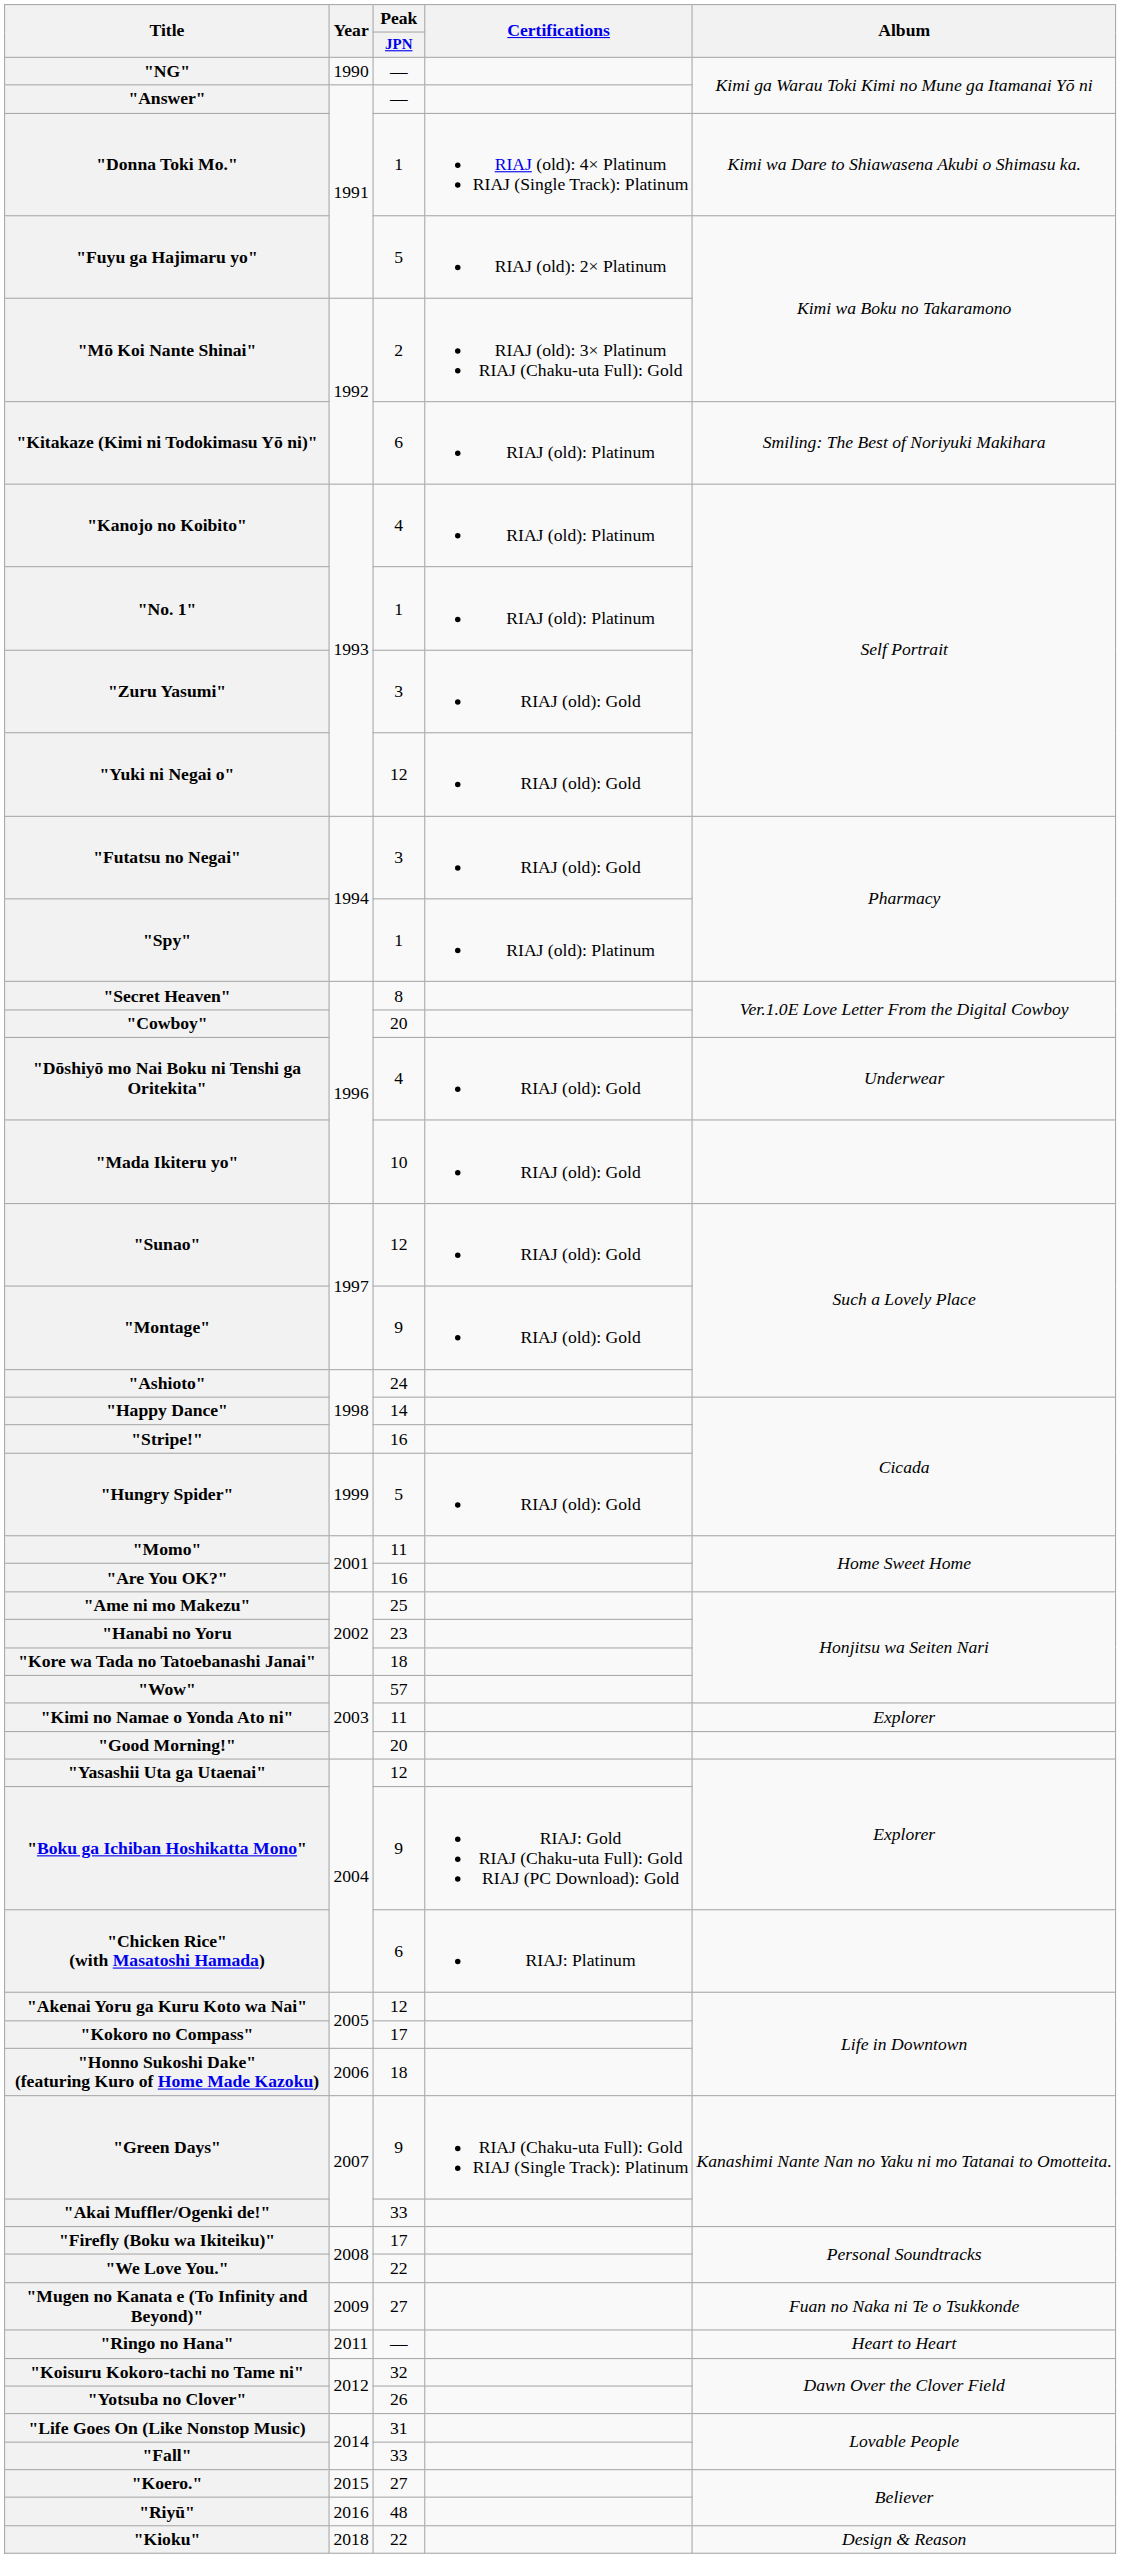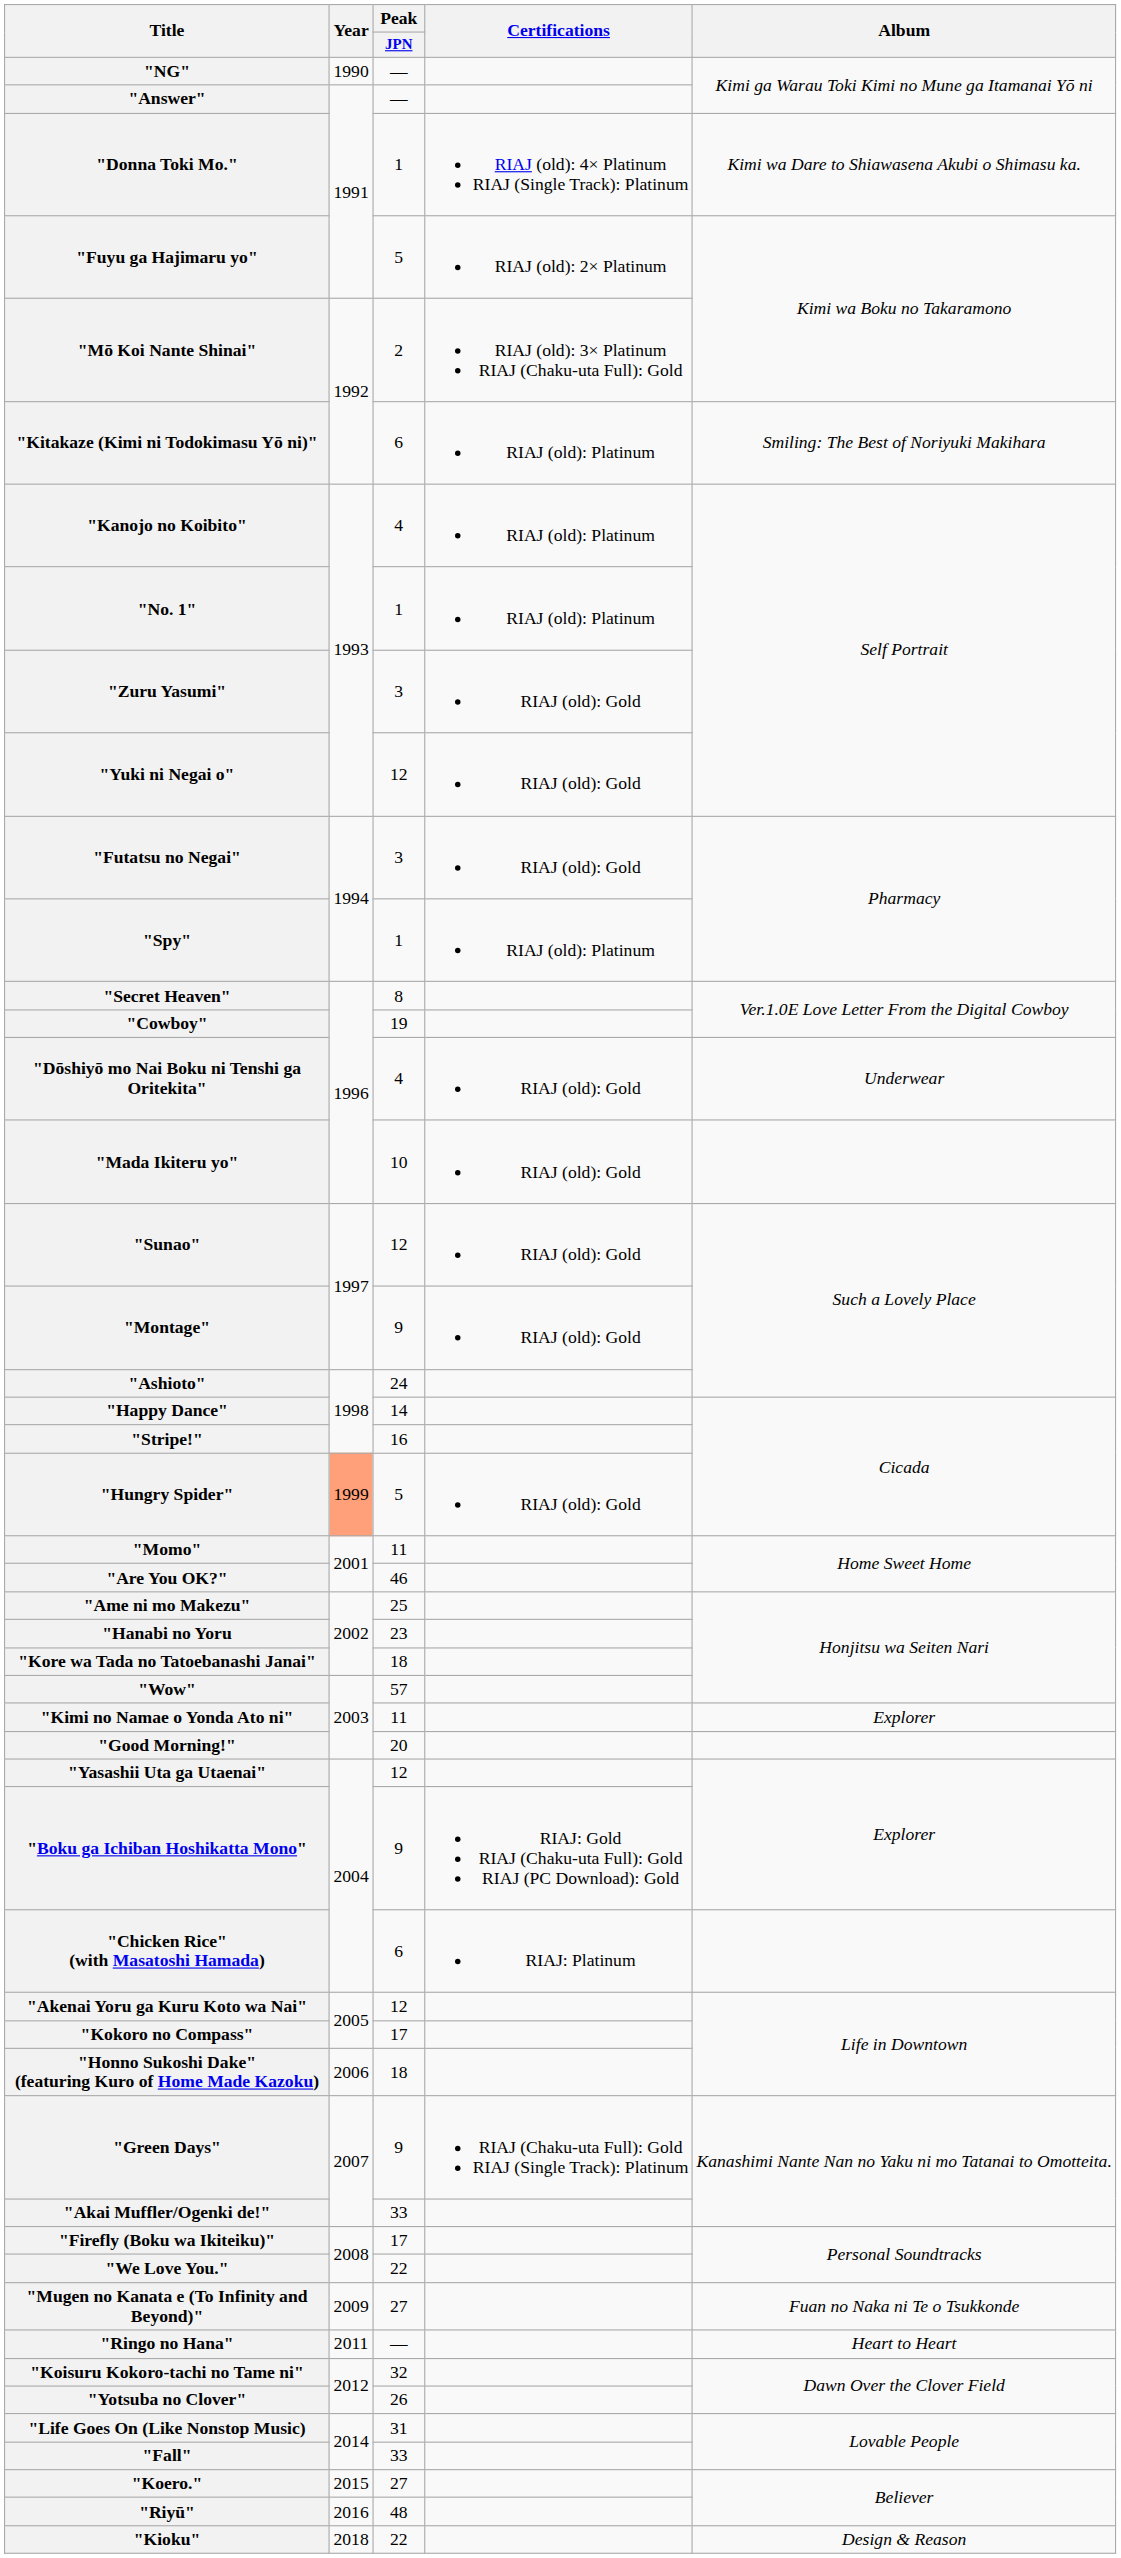"Cowboy" | Peak / JPN: 20 -> 19
"Hungry Spider" | Year: no background -> lightsalmon background
"Are You OK?" | Peak / JPN: 16 -> 46
